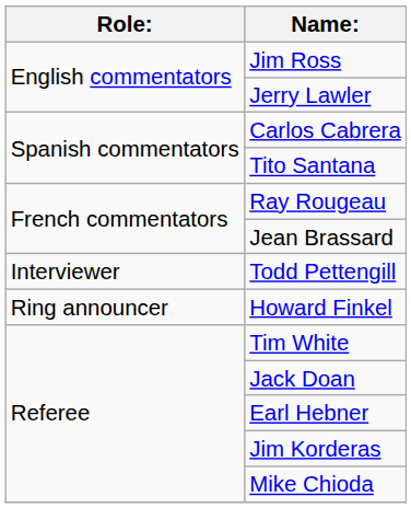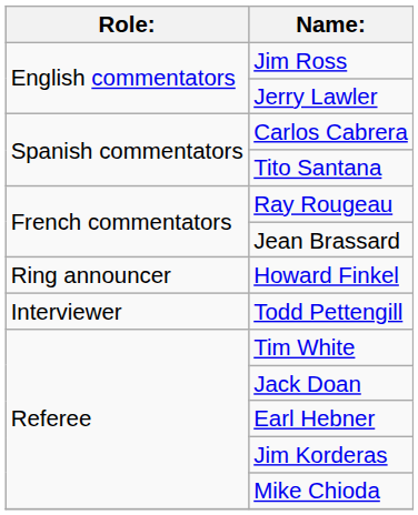rows swapped: Todd Pettengill <-> Howard Finkel
